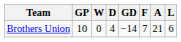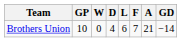columns swapped: L <-> GD
